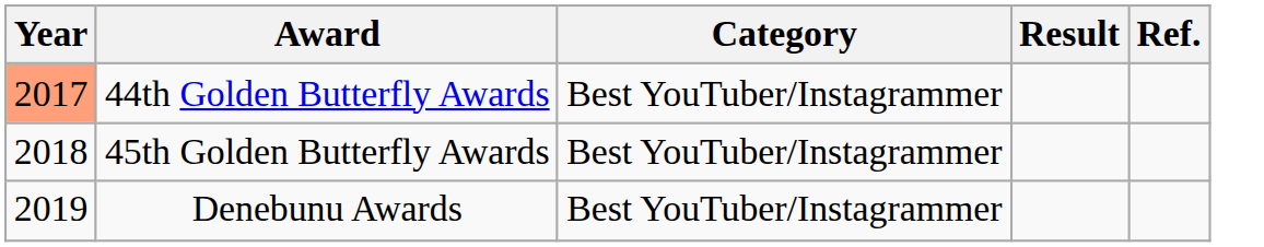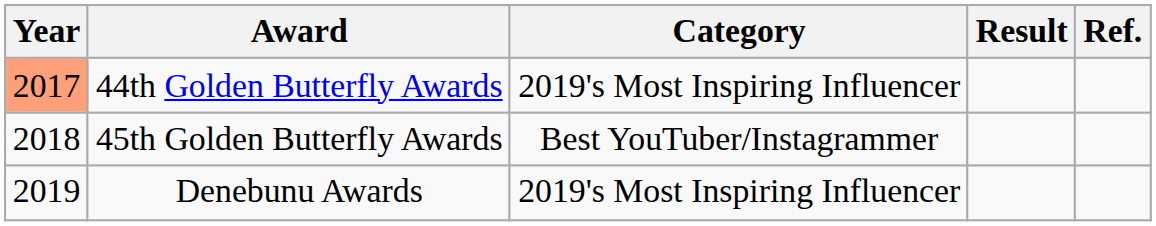44th Golden Butterfly Awards | Category: Best YouTuber/Instagrammer -> 2019's Most Inspiring Influencer
Denebunu Awards | Category: Best YouTuber/Instagrammer -> 2019's Most Inspiring Influencer
